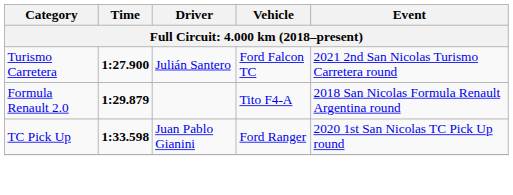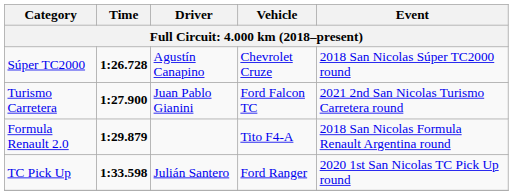+ row: Súper TC2000 | 1:26.728 | Agustín Canapino | Chevrolet Cruze | 2018 San Nicolas Súper TC2000 round
Turismo Carretera | Driver: Julián Santero -> Juan Pablo Gianini
TC Pick Up | Driver: Juan Pablo Gianini -> Julián Santero
